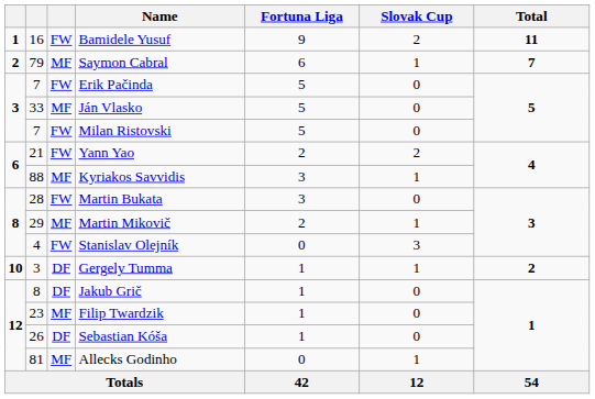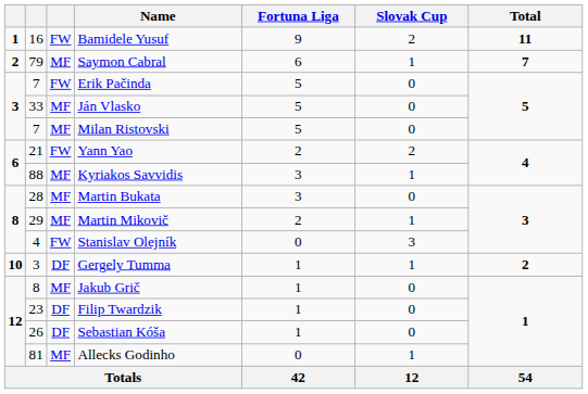Milan Ristovski | column 3: FW -> MF
Martin Bukata | column 3: FW -> MF
Jakub Grič | column 3: DF -> MF
Filip Twardzik | column 3: MF -> DF
